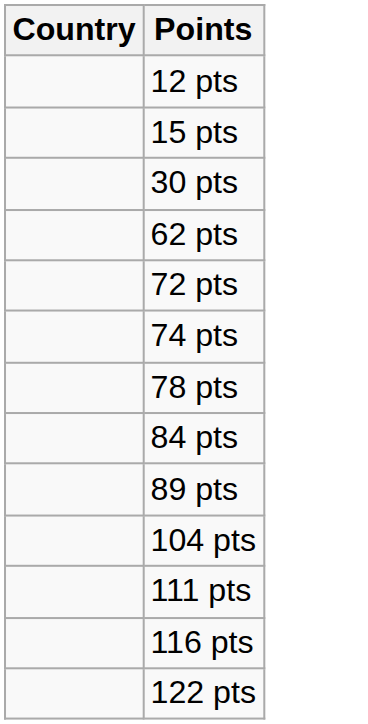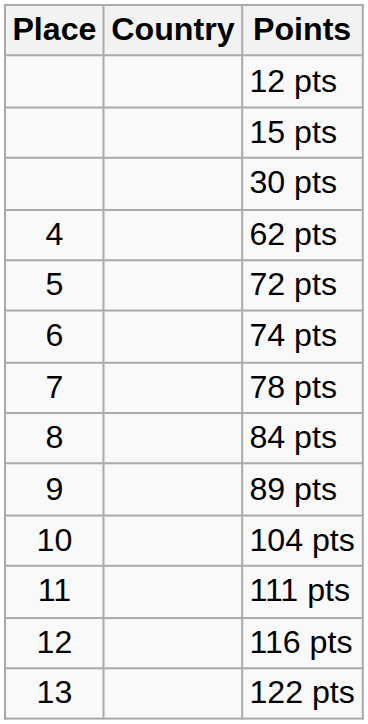+ column: Place | 4 | 5 | 6 | 7 | 8 | 9 | 10 | 11 | 12 | 13
